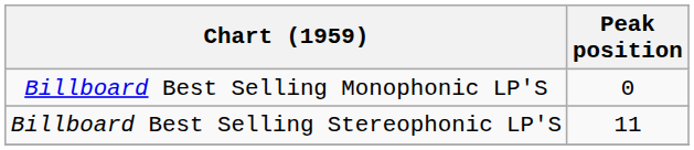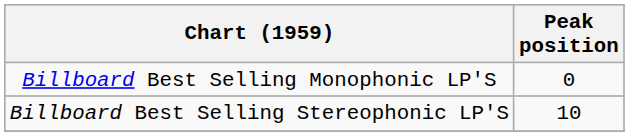Billboard Best Selling Stereophonic LP'S | Peak position: 11 -> 10
